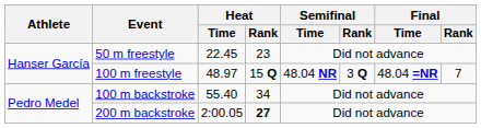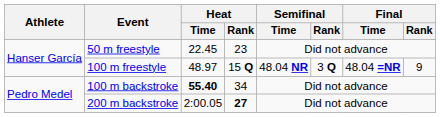100 m freestyle | Final / Rank: 7 -> 9
100 m backstroke | Heat / Time: normal -> bold
